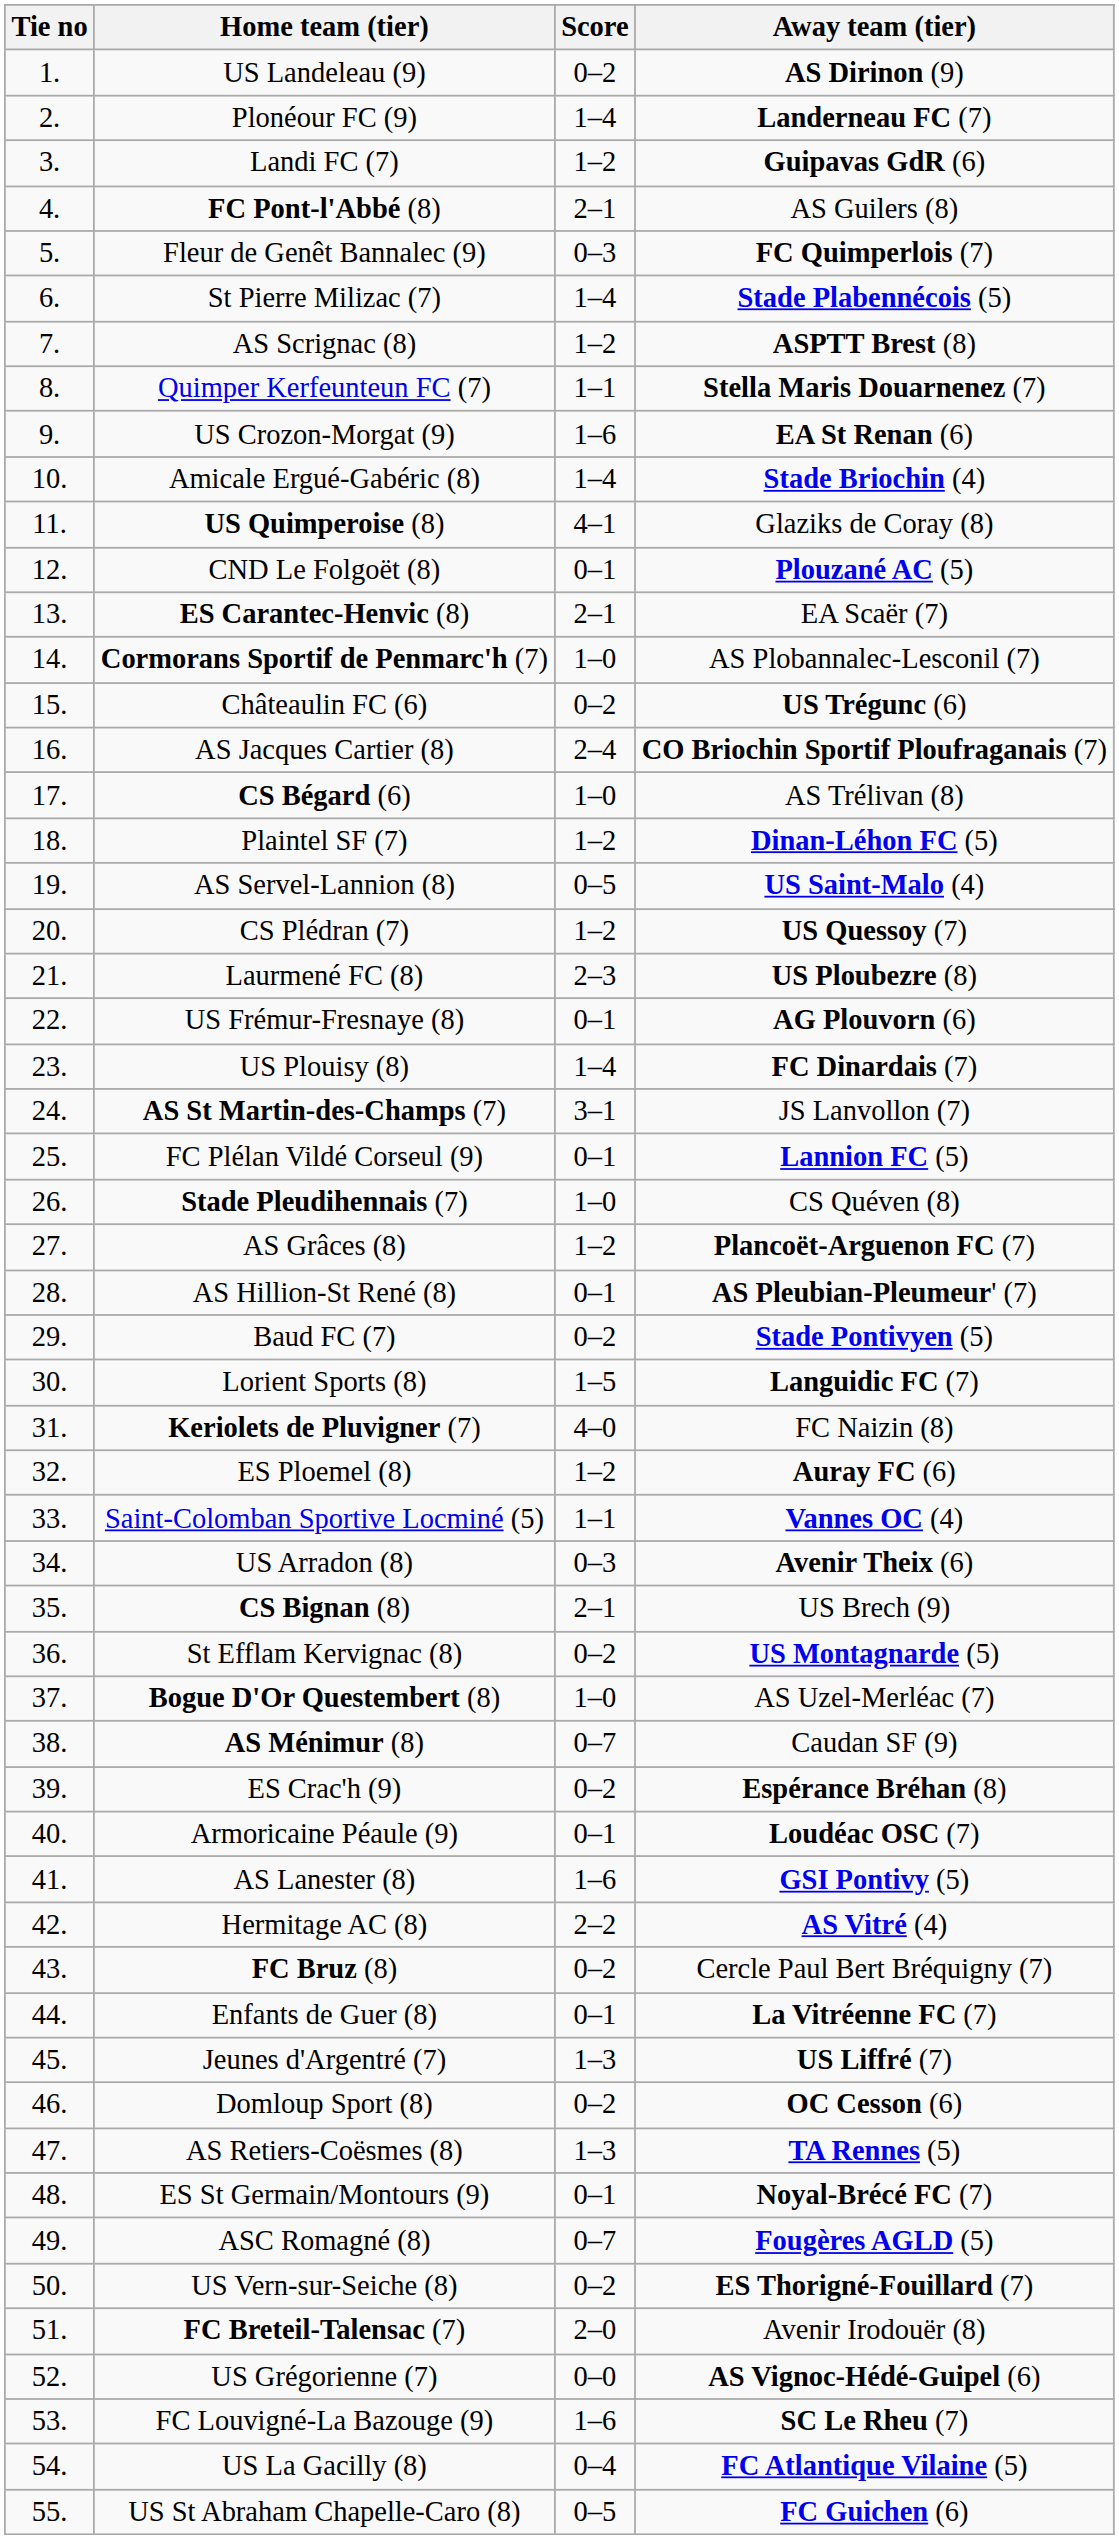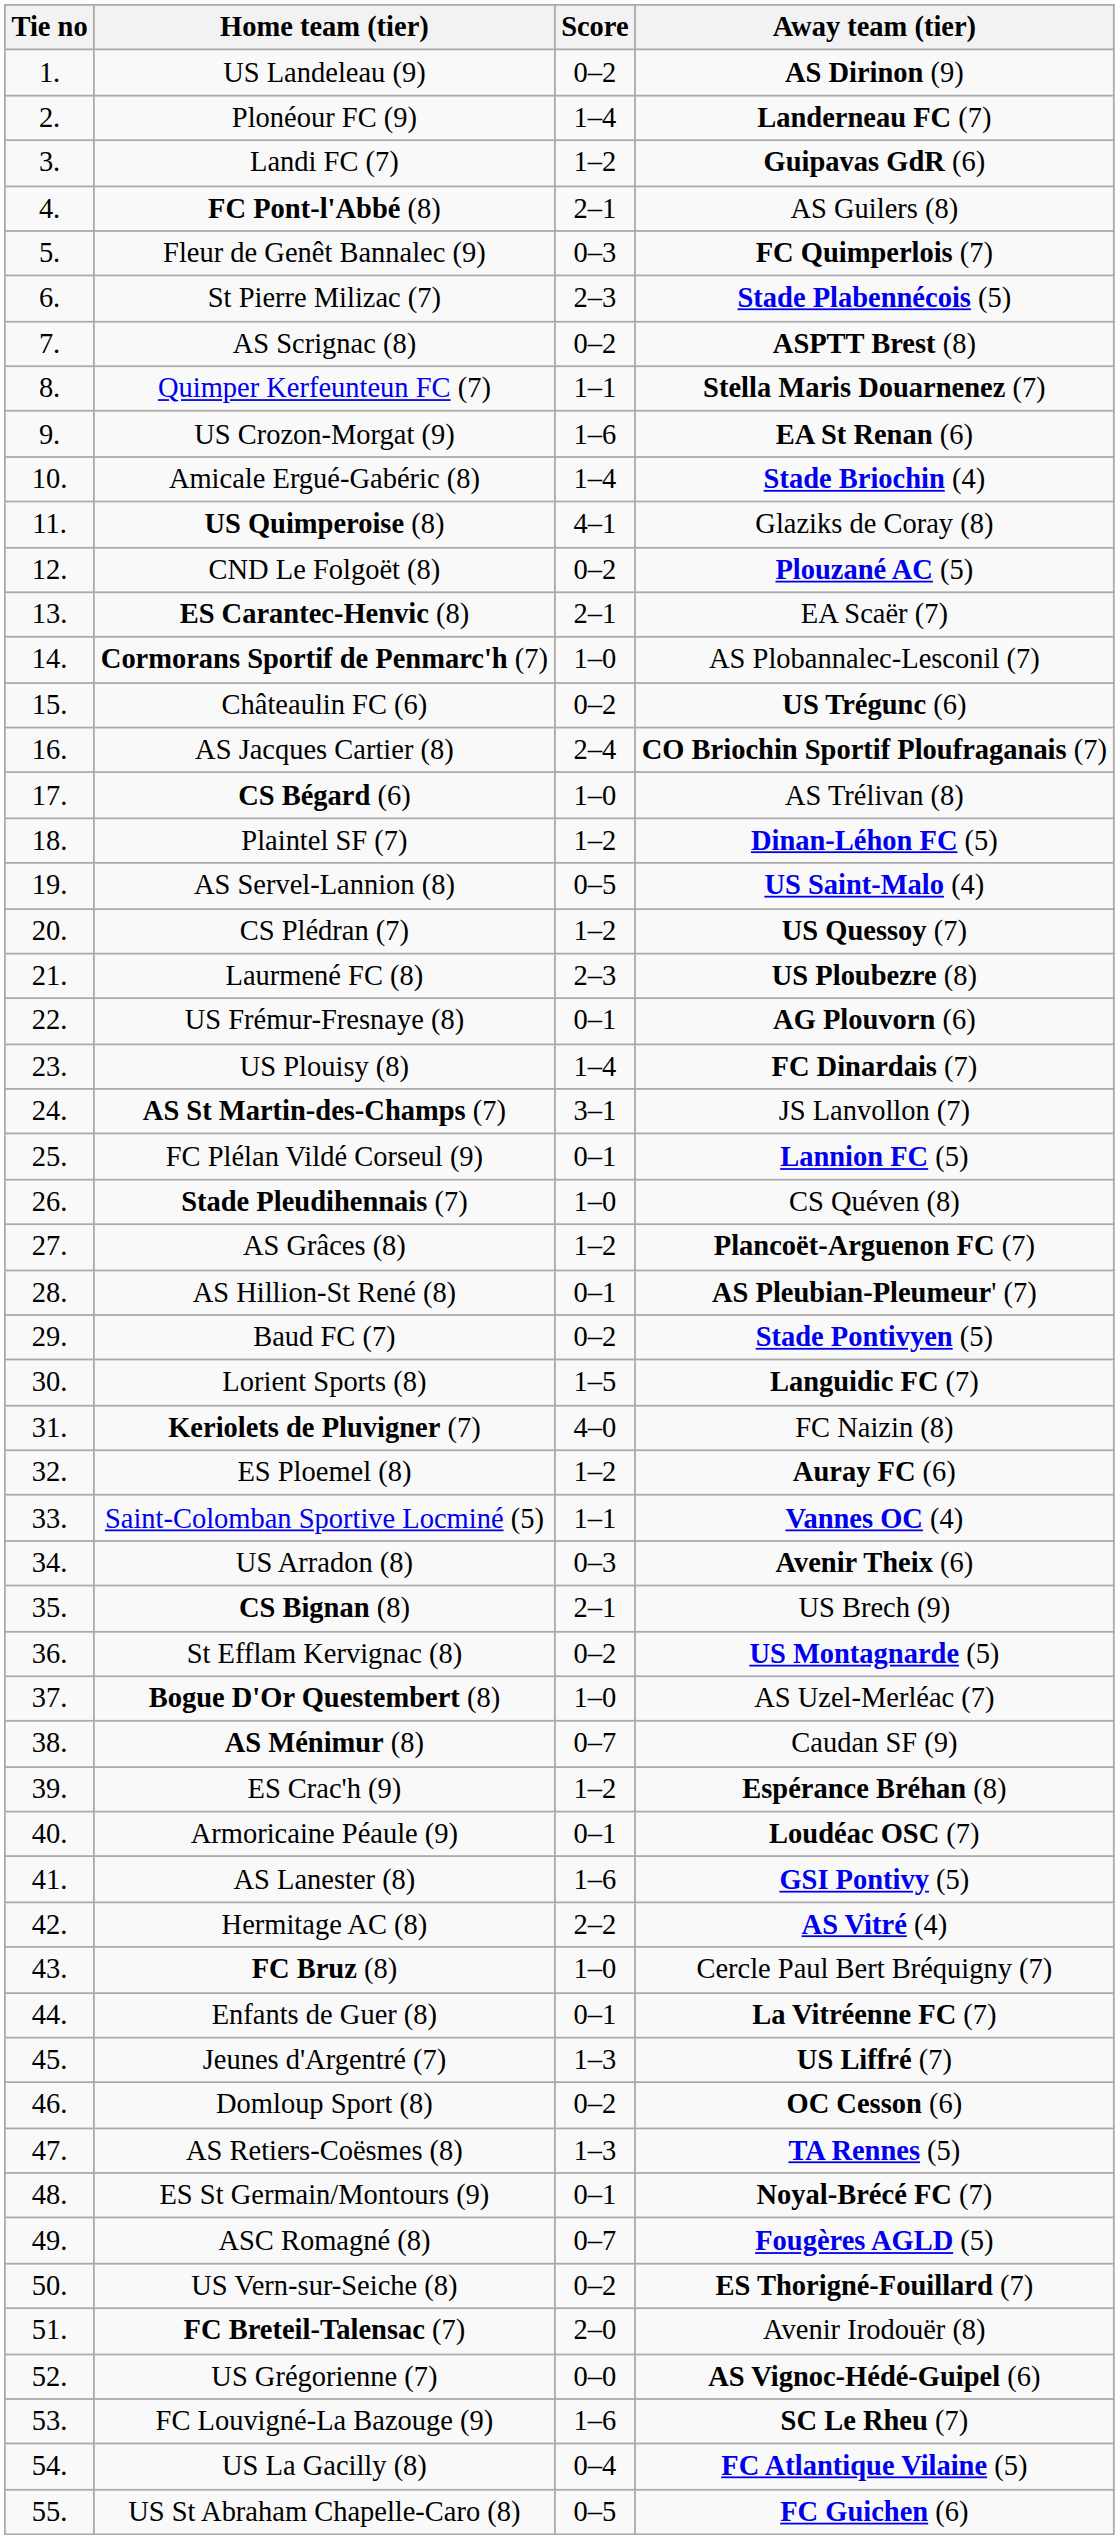St Pierre Milizac (7) | Score: 1–4 -> 2–3
AS Scrignac (8) | Score: 1–2 -> 0–2
CND Le Folgoët (8) | Score: 0–1 -> 0–2
ES Crac'h (9) | Score: 0–2 -> 1–2
FC Bruz (8) | Score: 0–2 -> 1–0
